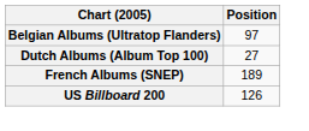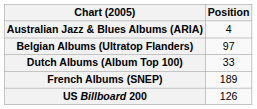+ row: Australian Jazz & Blues Albums (ARIA) | 4
Dutch Albums (Album Top 100) | Position: 27 -> 33
